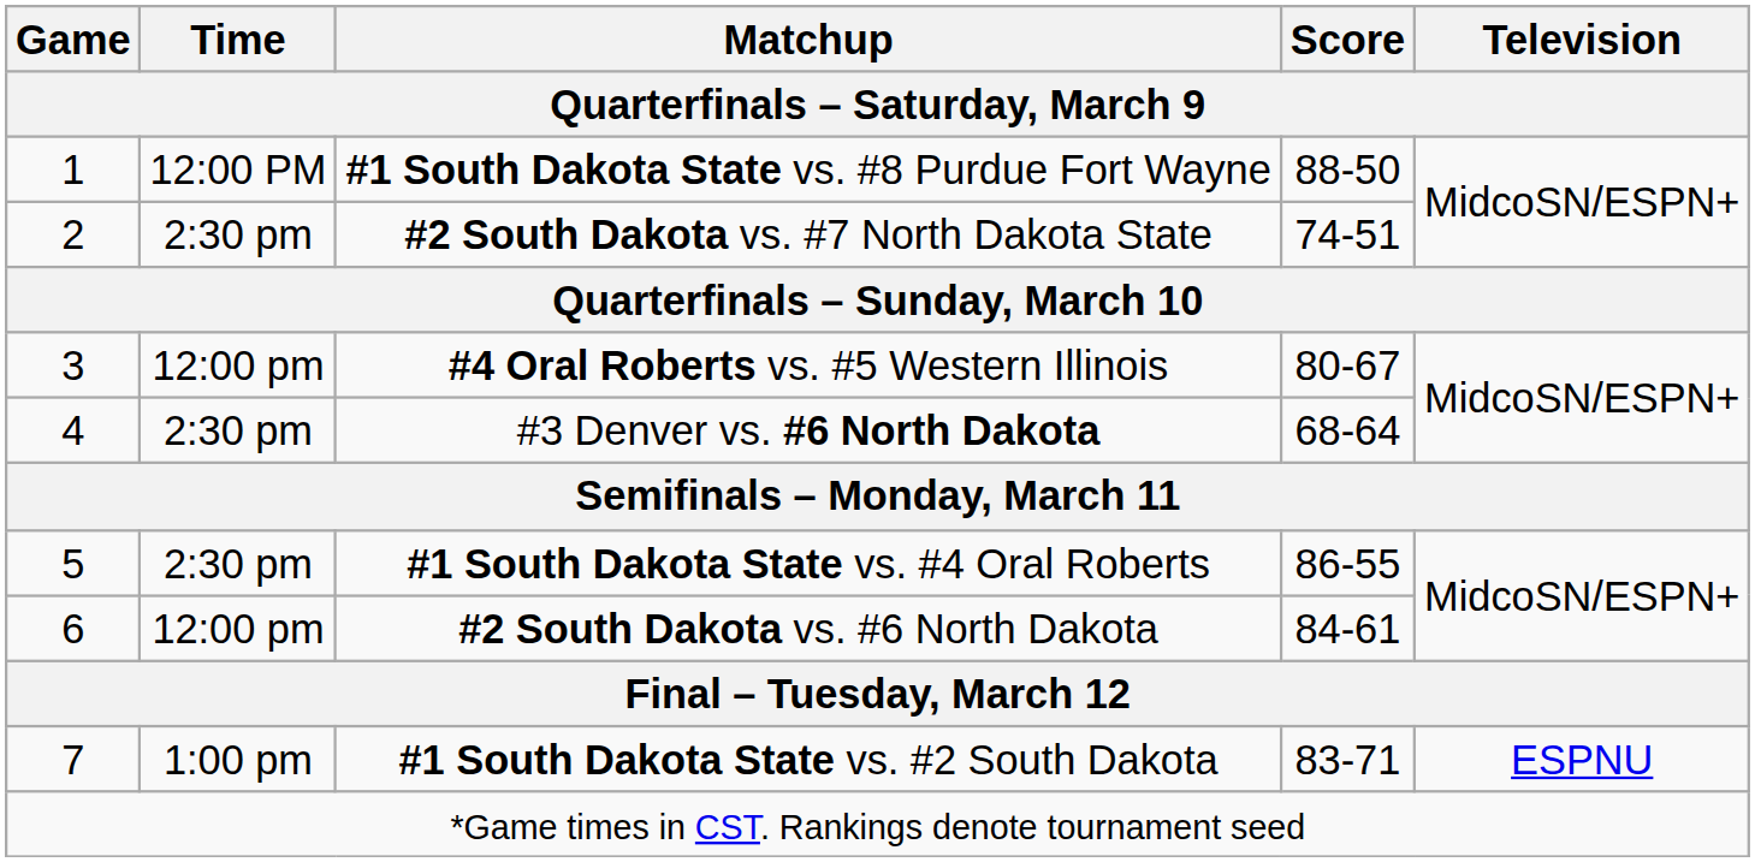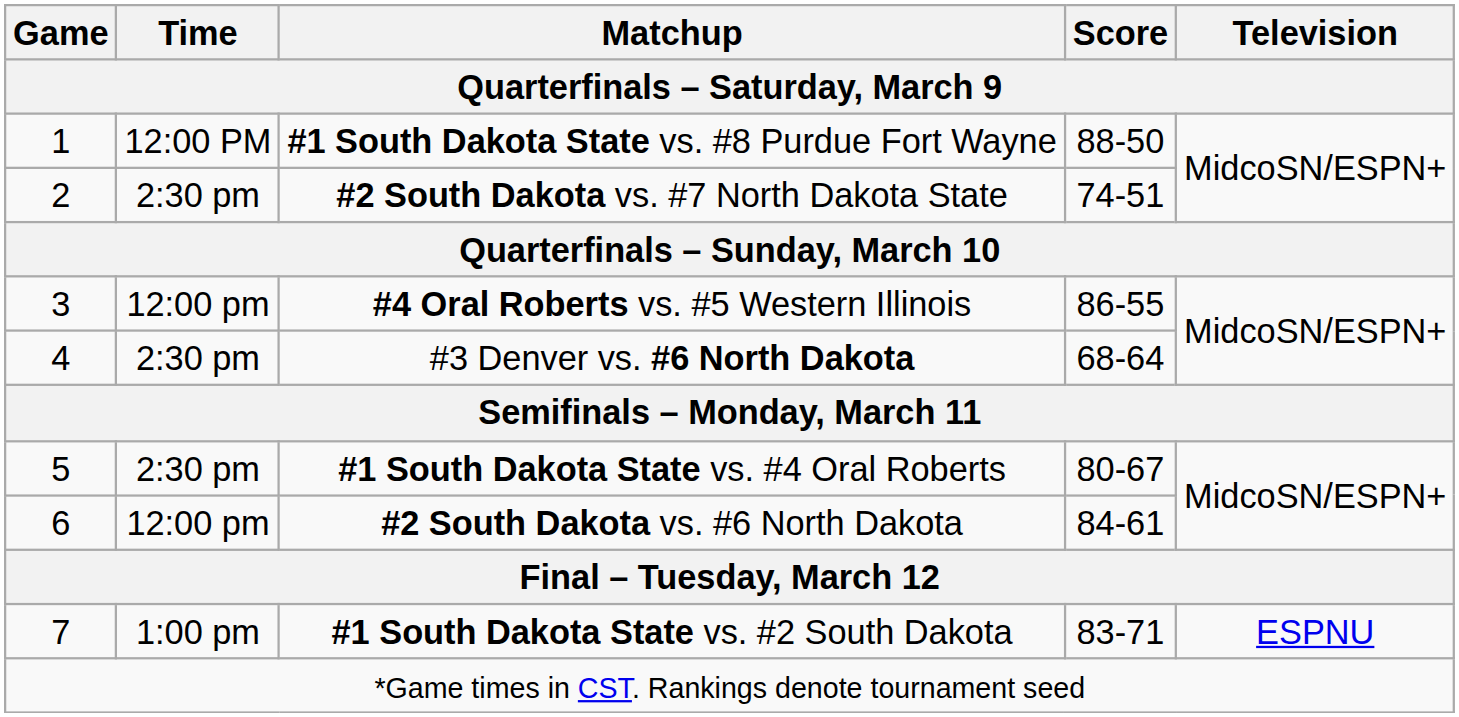#4 Oral Roberts vs. #5 Western Illinois | Score: 80-67 -> 86-55
#1 South Dakota State vs. #4 Oral Roberts | Score: 86-55 -> 80-67
